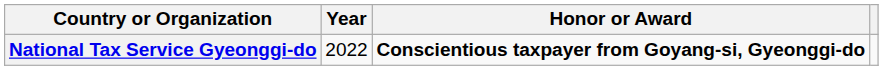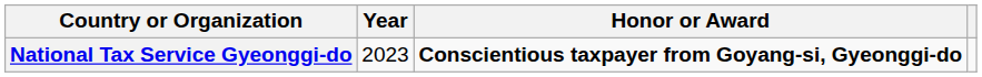National Tax Service Gyeonggi-do | Year: 2022 -> 2023
